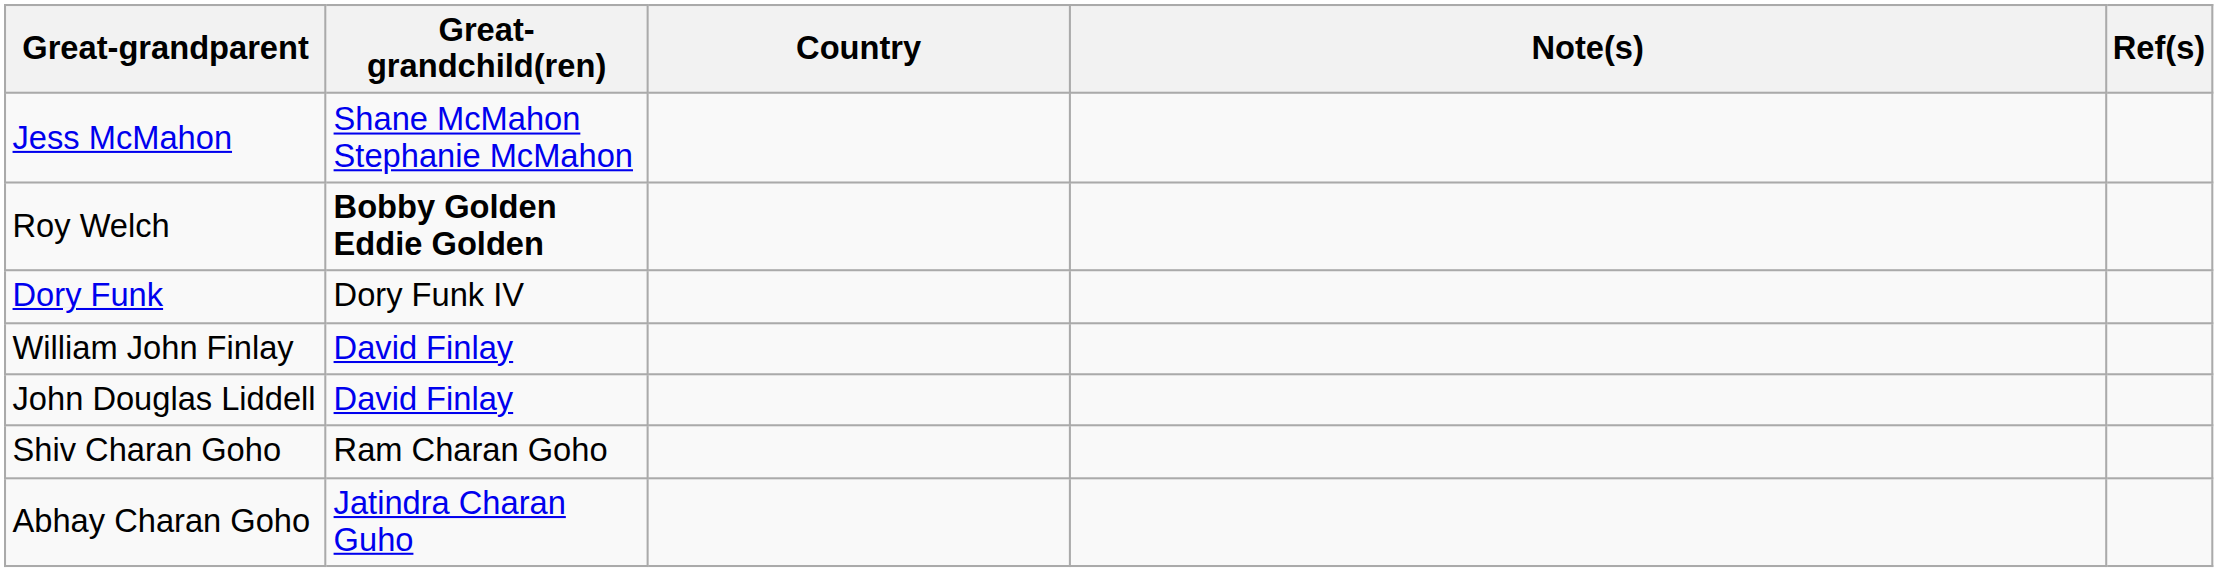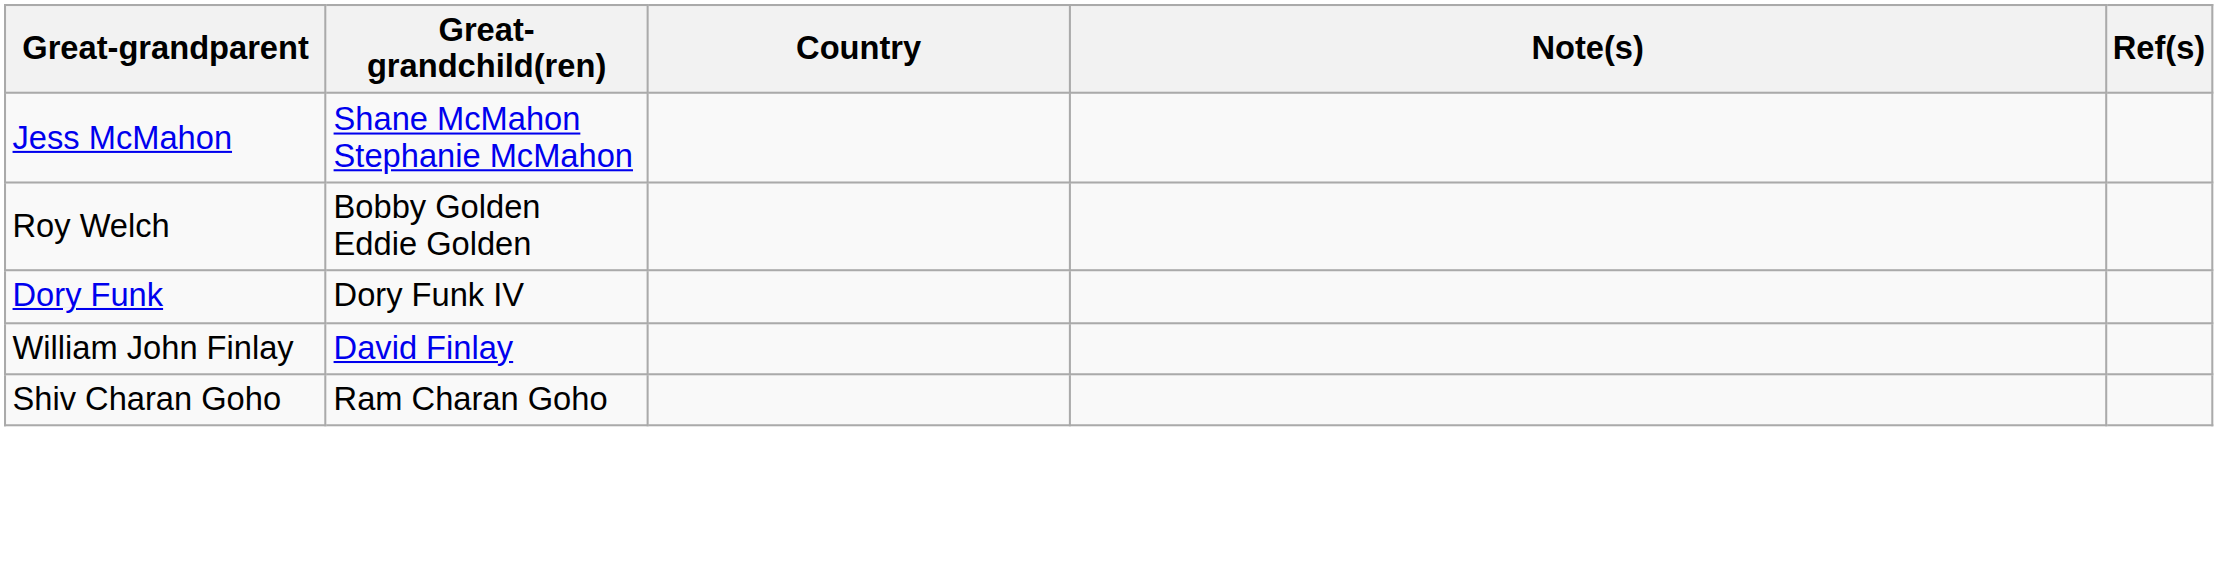Roy Welch | Great-grandchild(ren): bold -> normal
- row: John Douglas Liddell | David Finlay
- row: Abhay Charan Goho | Jatindra Charan Guho
